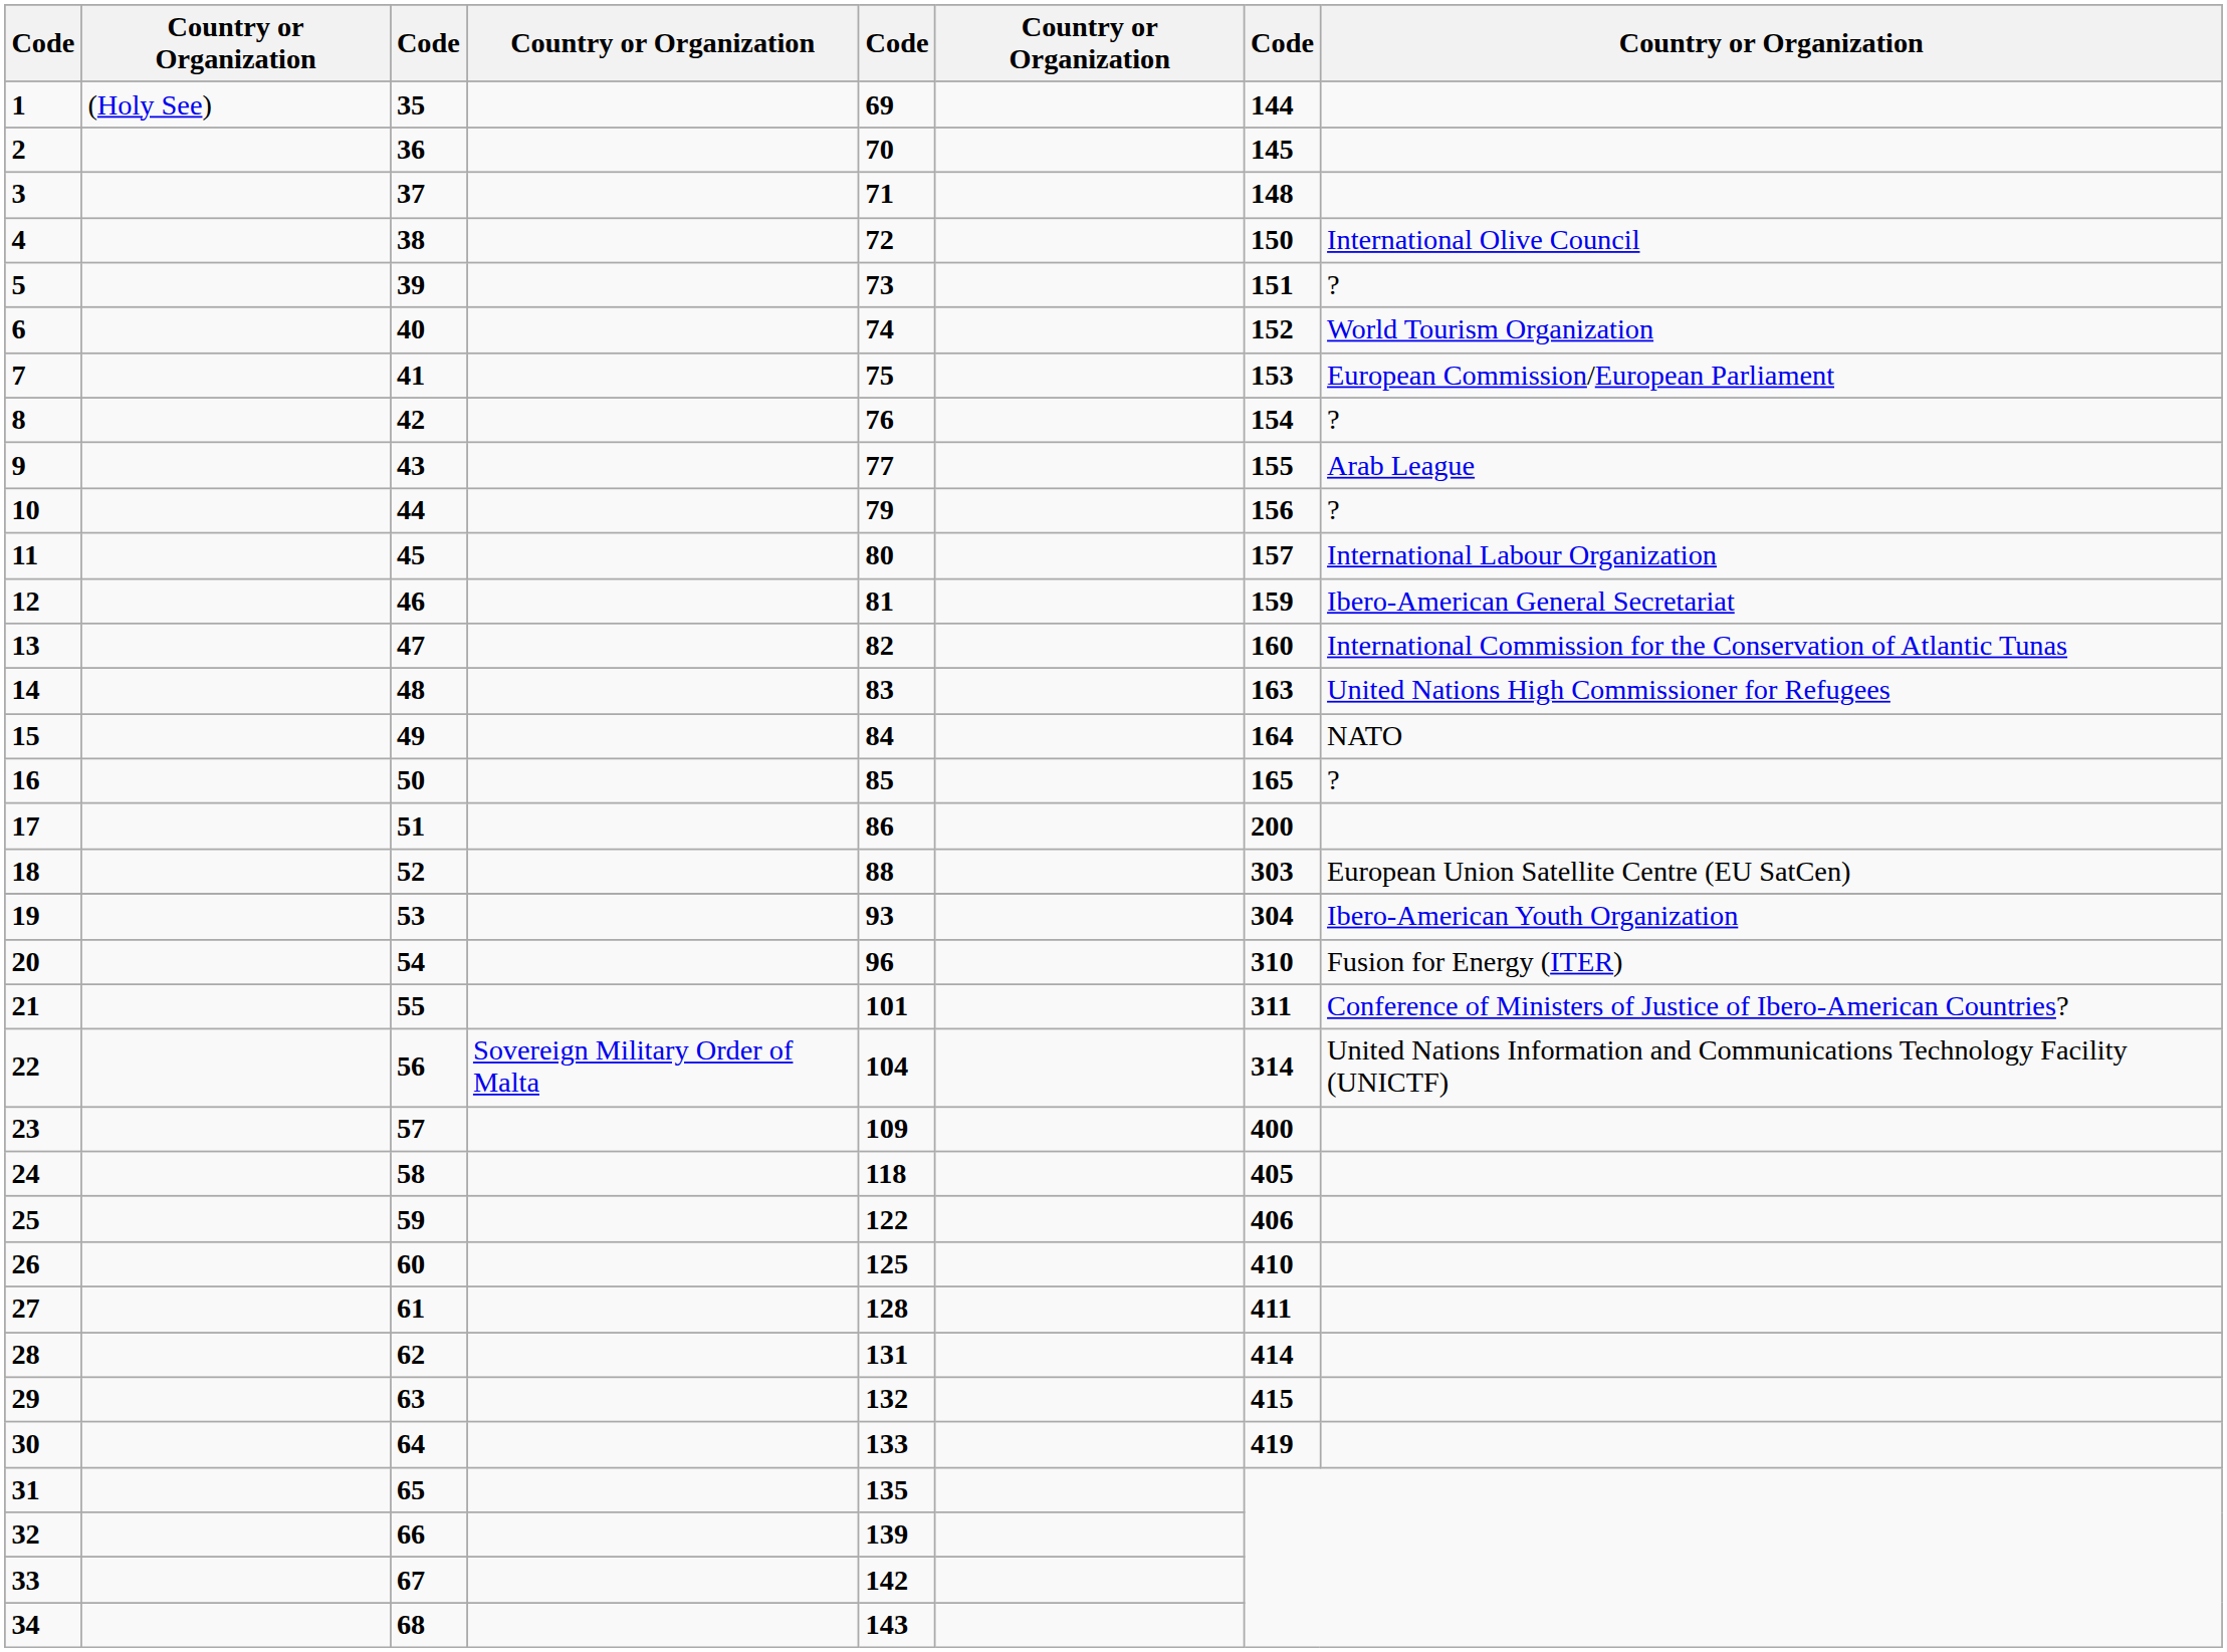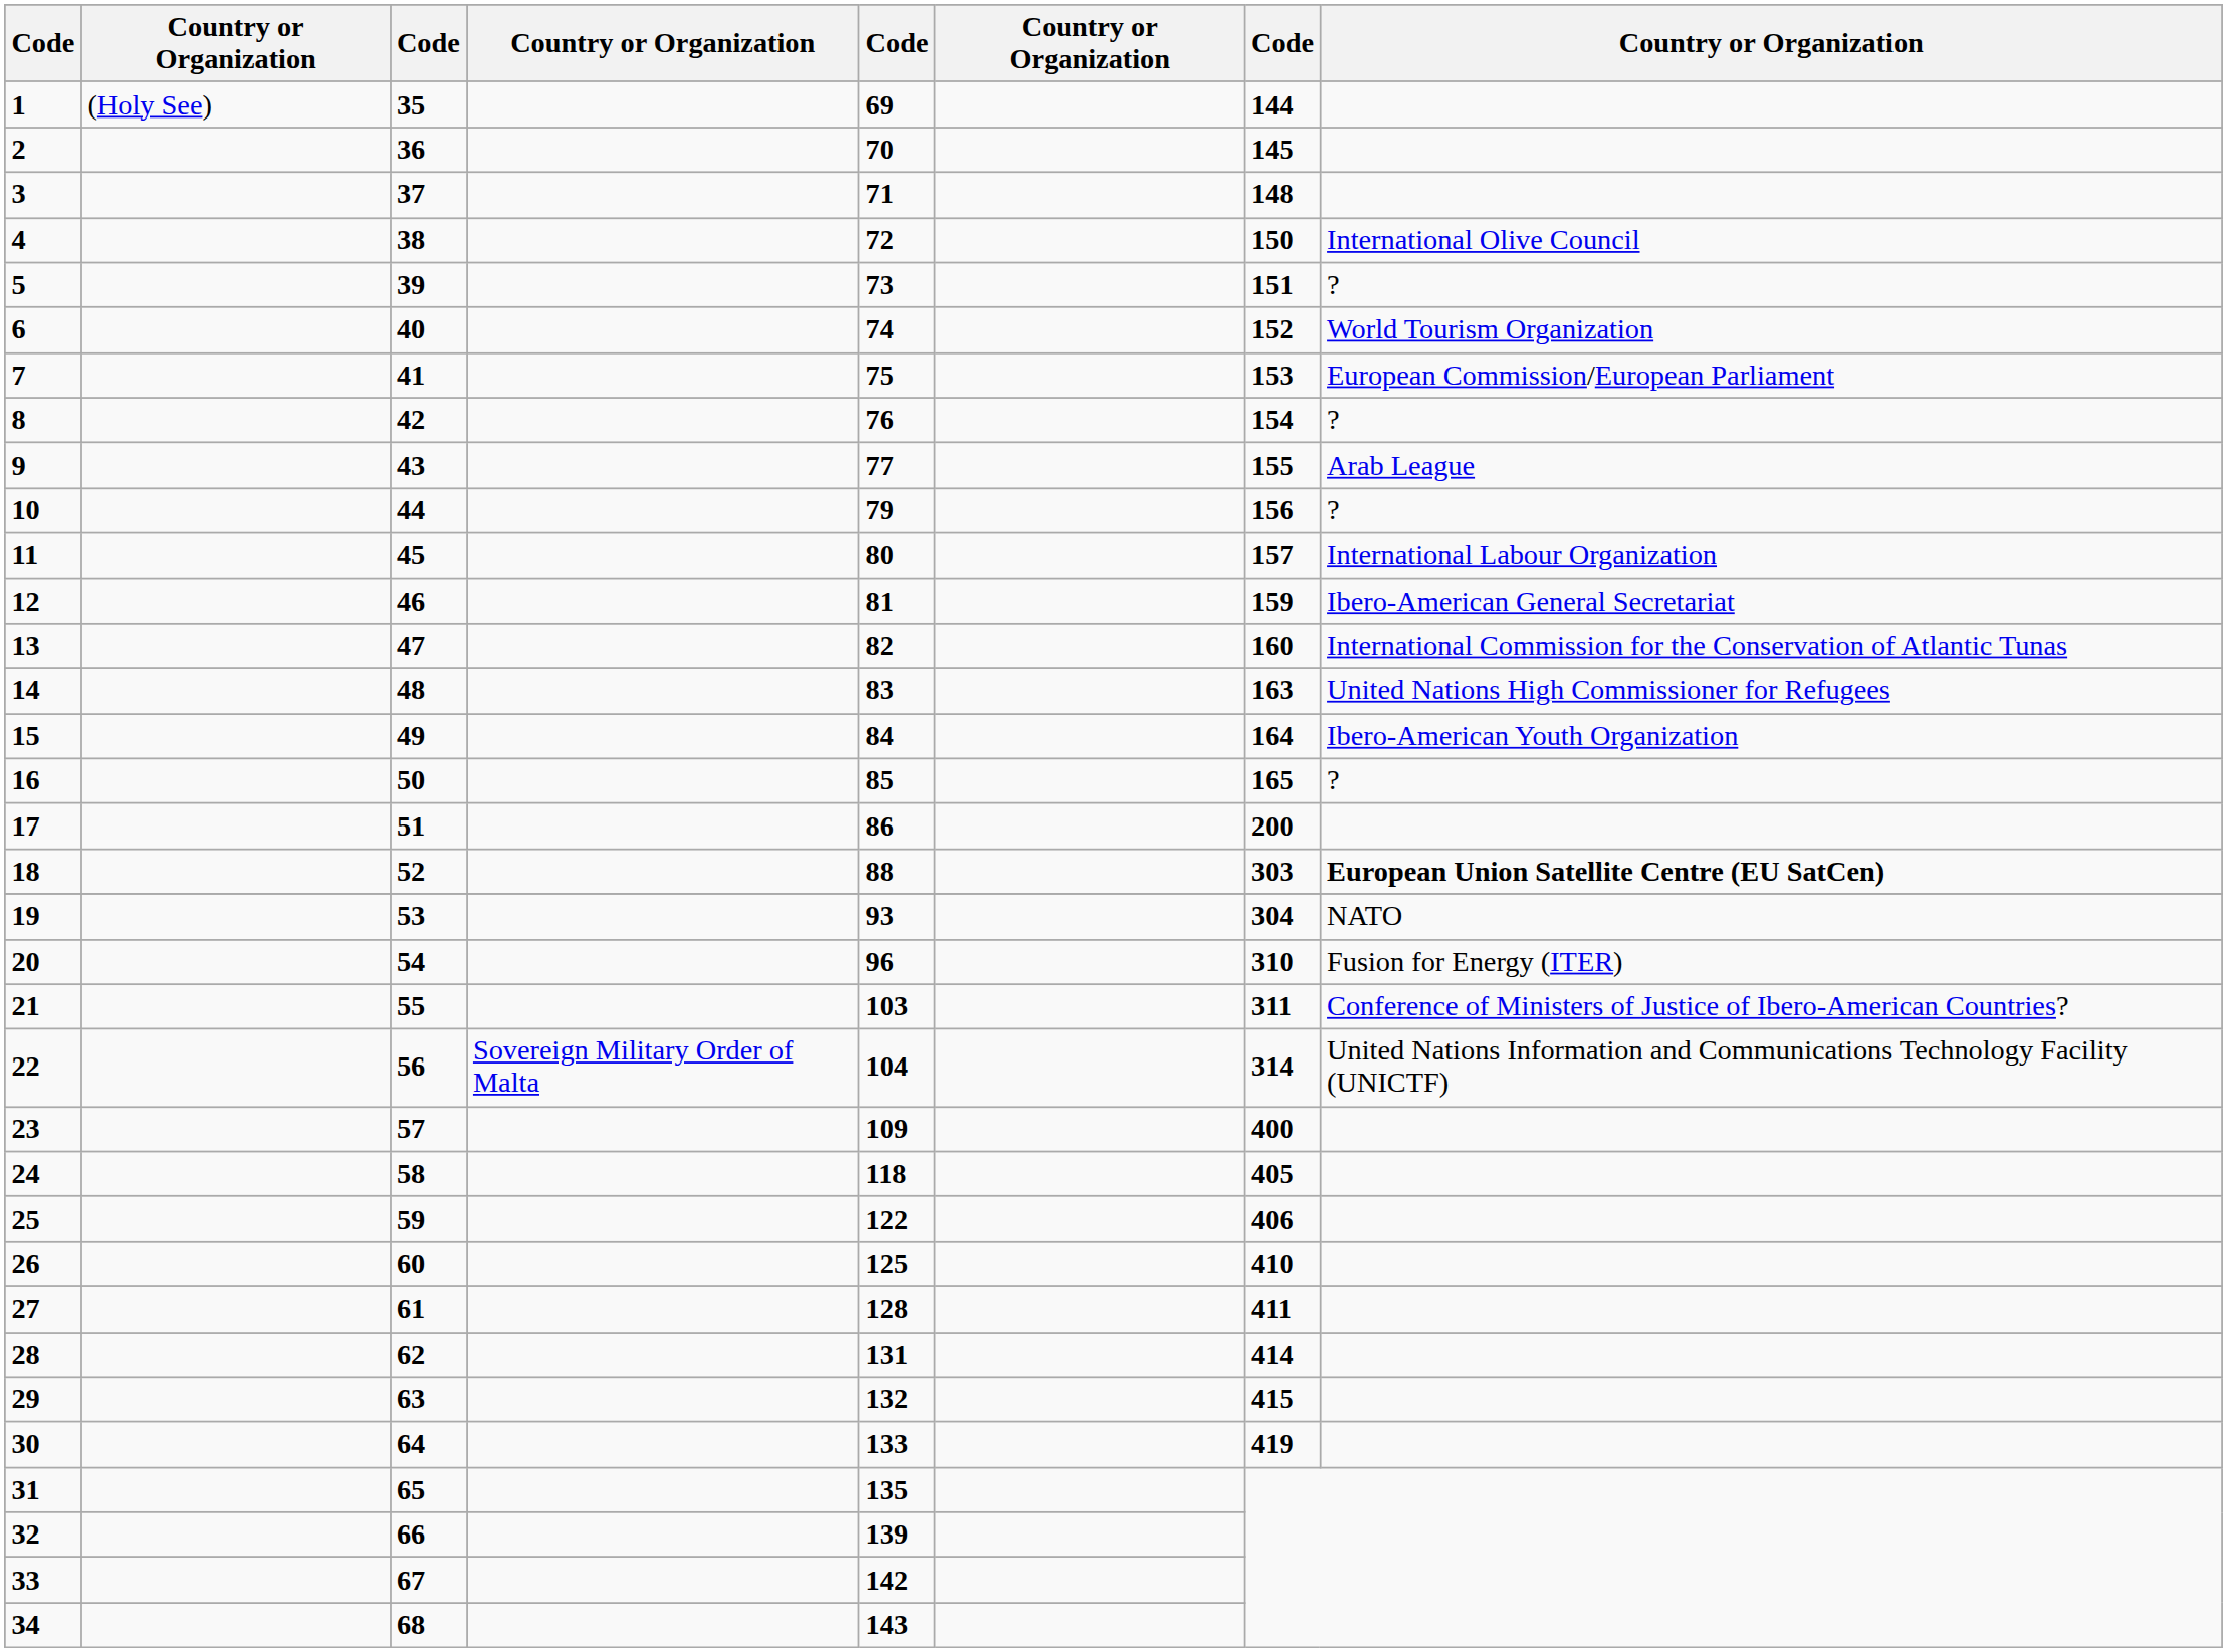15 | column 8: NATO -> Ibero-American Youth Organization
18 | column 8: normal -> bold
19 | column 8: Ibero-American Youth Organization -> NATO
21 | column 5: 101 -> 103
